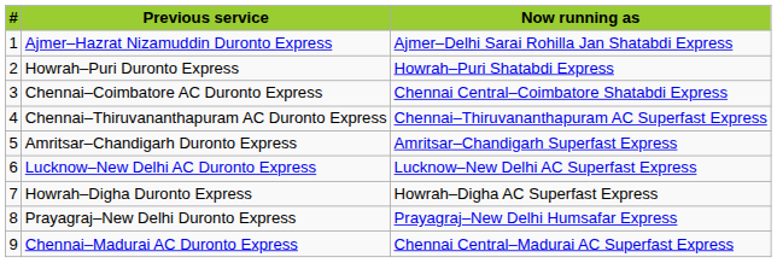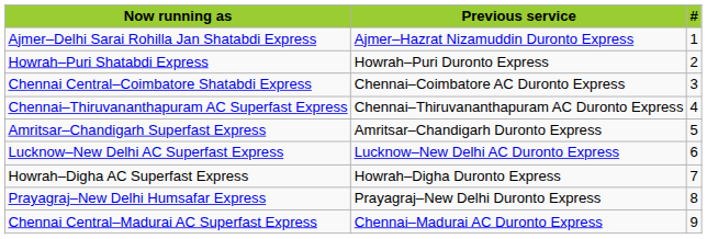columns swapped: # <-> Now running as
